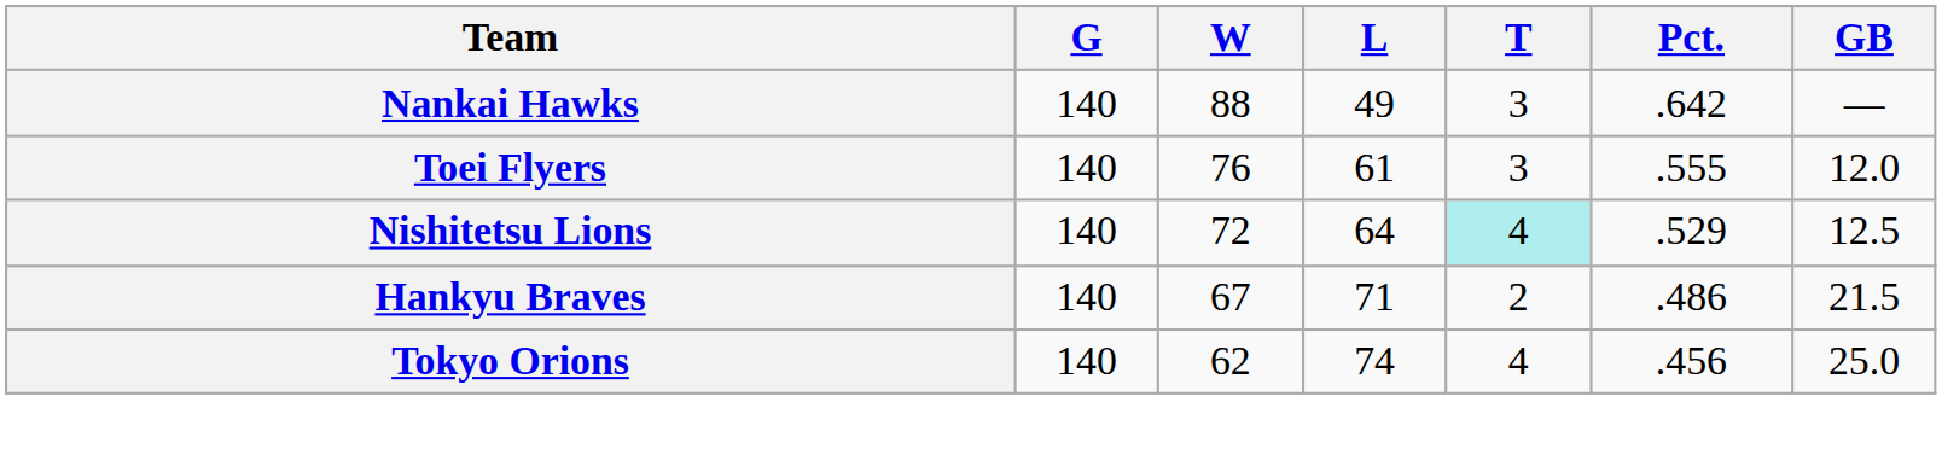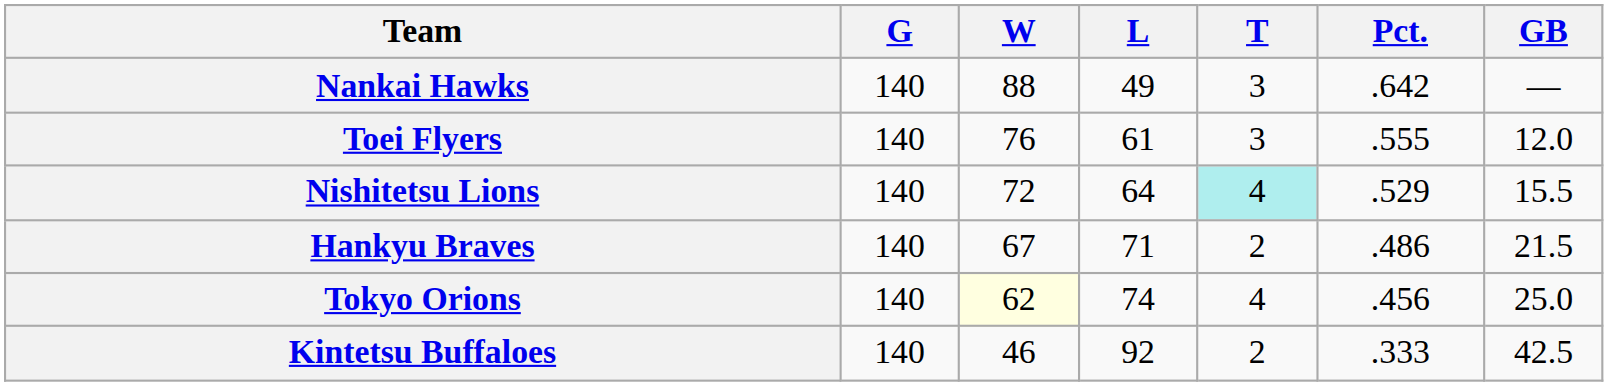Nishitetsu Lions | GB: 12.5 -> 15.5
Tokyo Orions | W: no background -> lightyellow background
+ row: Kintetsu Buffaloes | 140 | 46 | 92 | 2 | .333 | 42.5
